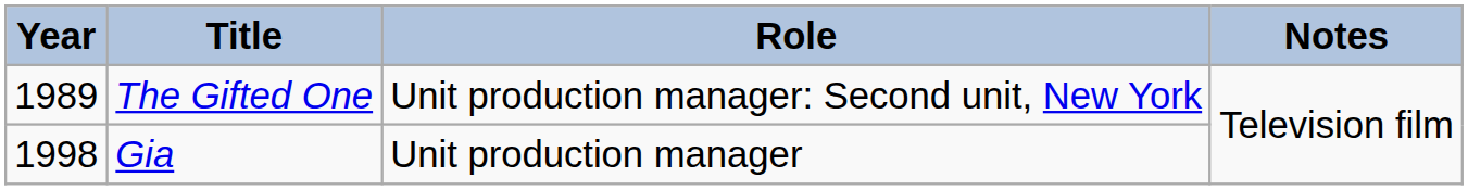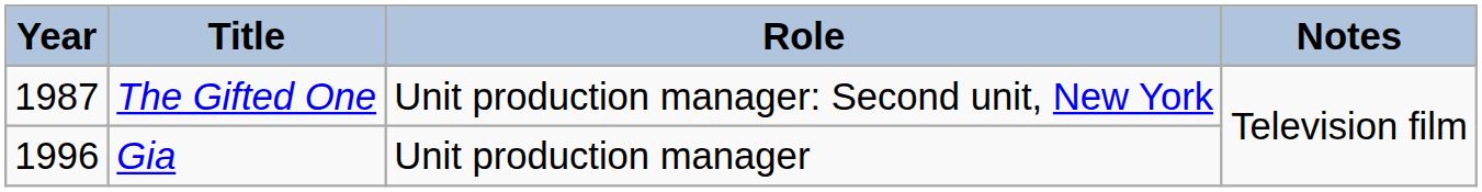The Gifted One | Year: 1989 -> 1987
Gia | Year: 1998 -> 1996
